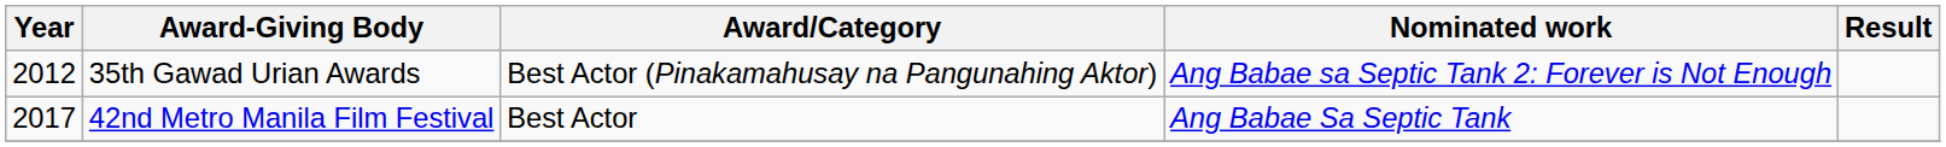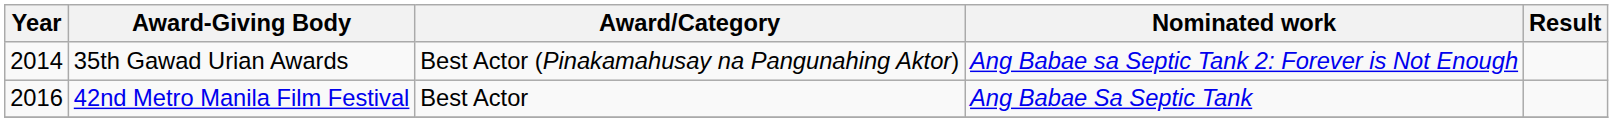35th Gawad Urian Awards | Year: 2012 -> 2014
42nd Metro Manila Film Festival | Year: 2017 -> 2016
